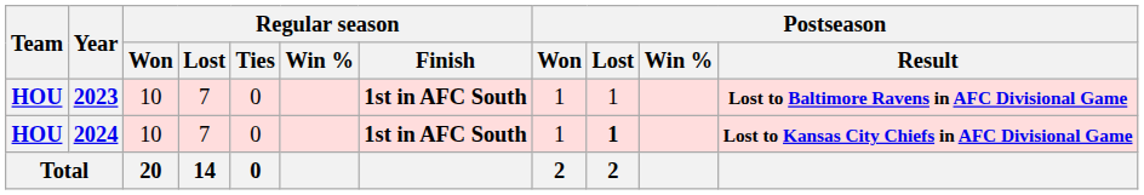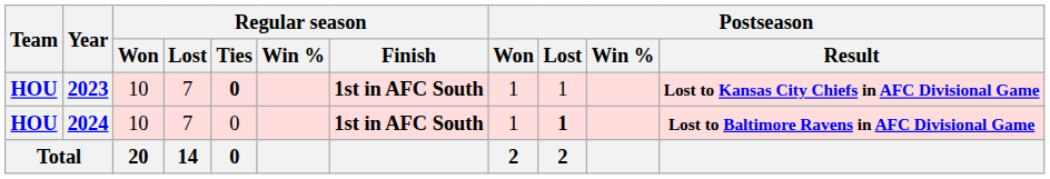2023 | Regular season / Ties: normal -> bold
2023 | Postseason / Result: Lost to Baltimore Ravens in AFC Divisional Game -> Lost to Kansas City Chiefs in AFC Divisional Game
2024 | Postseason / Result: Lost to Kansas City Chiefs in AFC Divisional Game -> Lost to Baltimore Ravens in AFC Divisional Game
